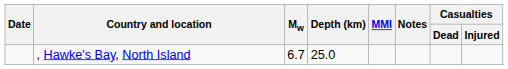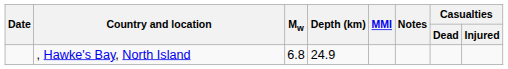, Hawke's Bay, North Island | Mw: 6.7 -> 6.8
, Hawke's Bay, North Island | Depth (km): 25.0 -> 24.9
